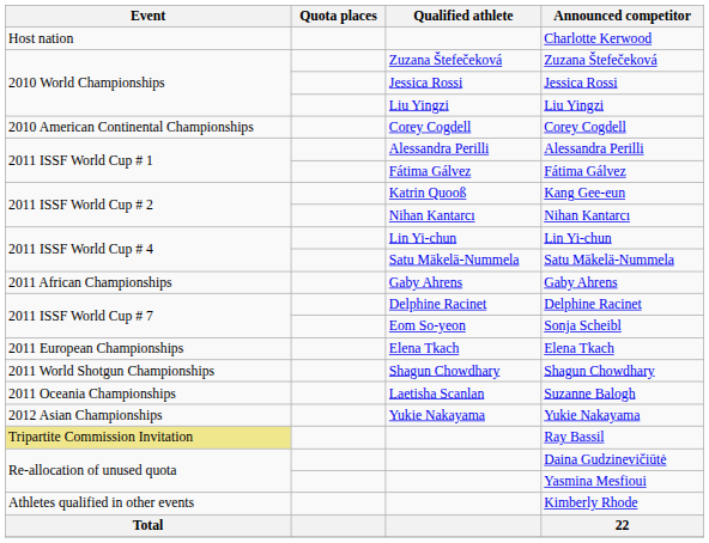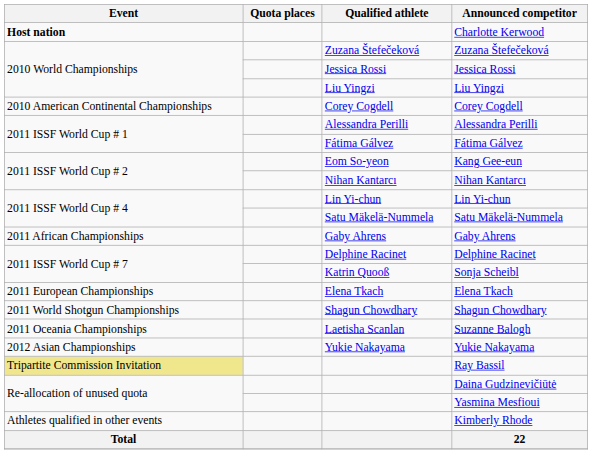Charlotte Kerwood | Event: normal -> bold
Kang Gee-eun | Qualified athlete: Katrin Quooß -> Eom So-yeon
Sonja Scheibl | Qualified athlete: Eom So-yeon -> Katrin Quooß
